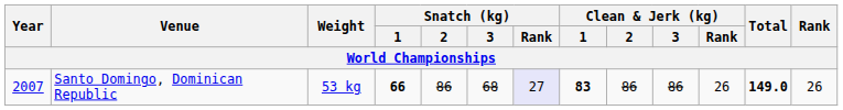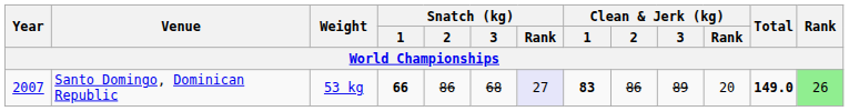Santo Domingo, Dominican Republic | Clean & Jerk (kg) / 3: 86 -> 89
Santo Domingo, Dominican Republic | Clean & Jerk (kg) / Rank: 26 -> 20
Santo Domingo, Dominican Republic | Rank: no background -> lightgreen background
